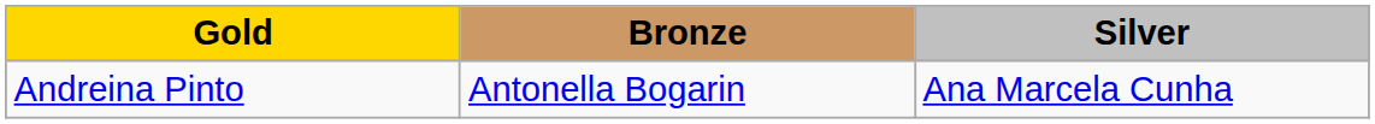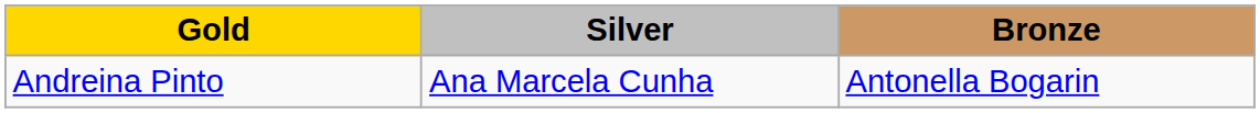columns swapped: Silver <-> Bronze
